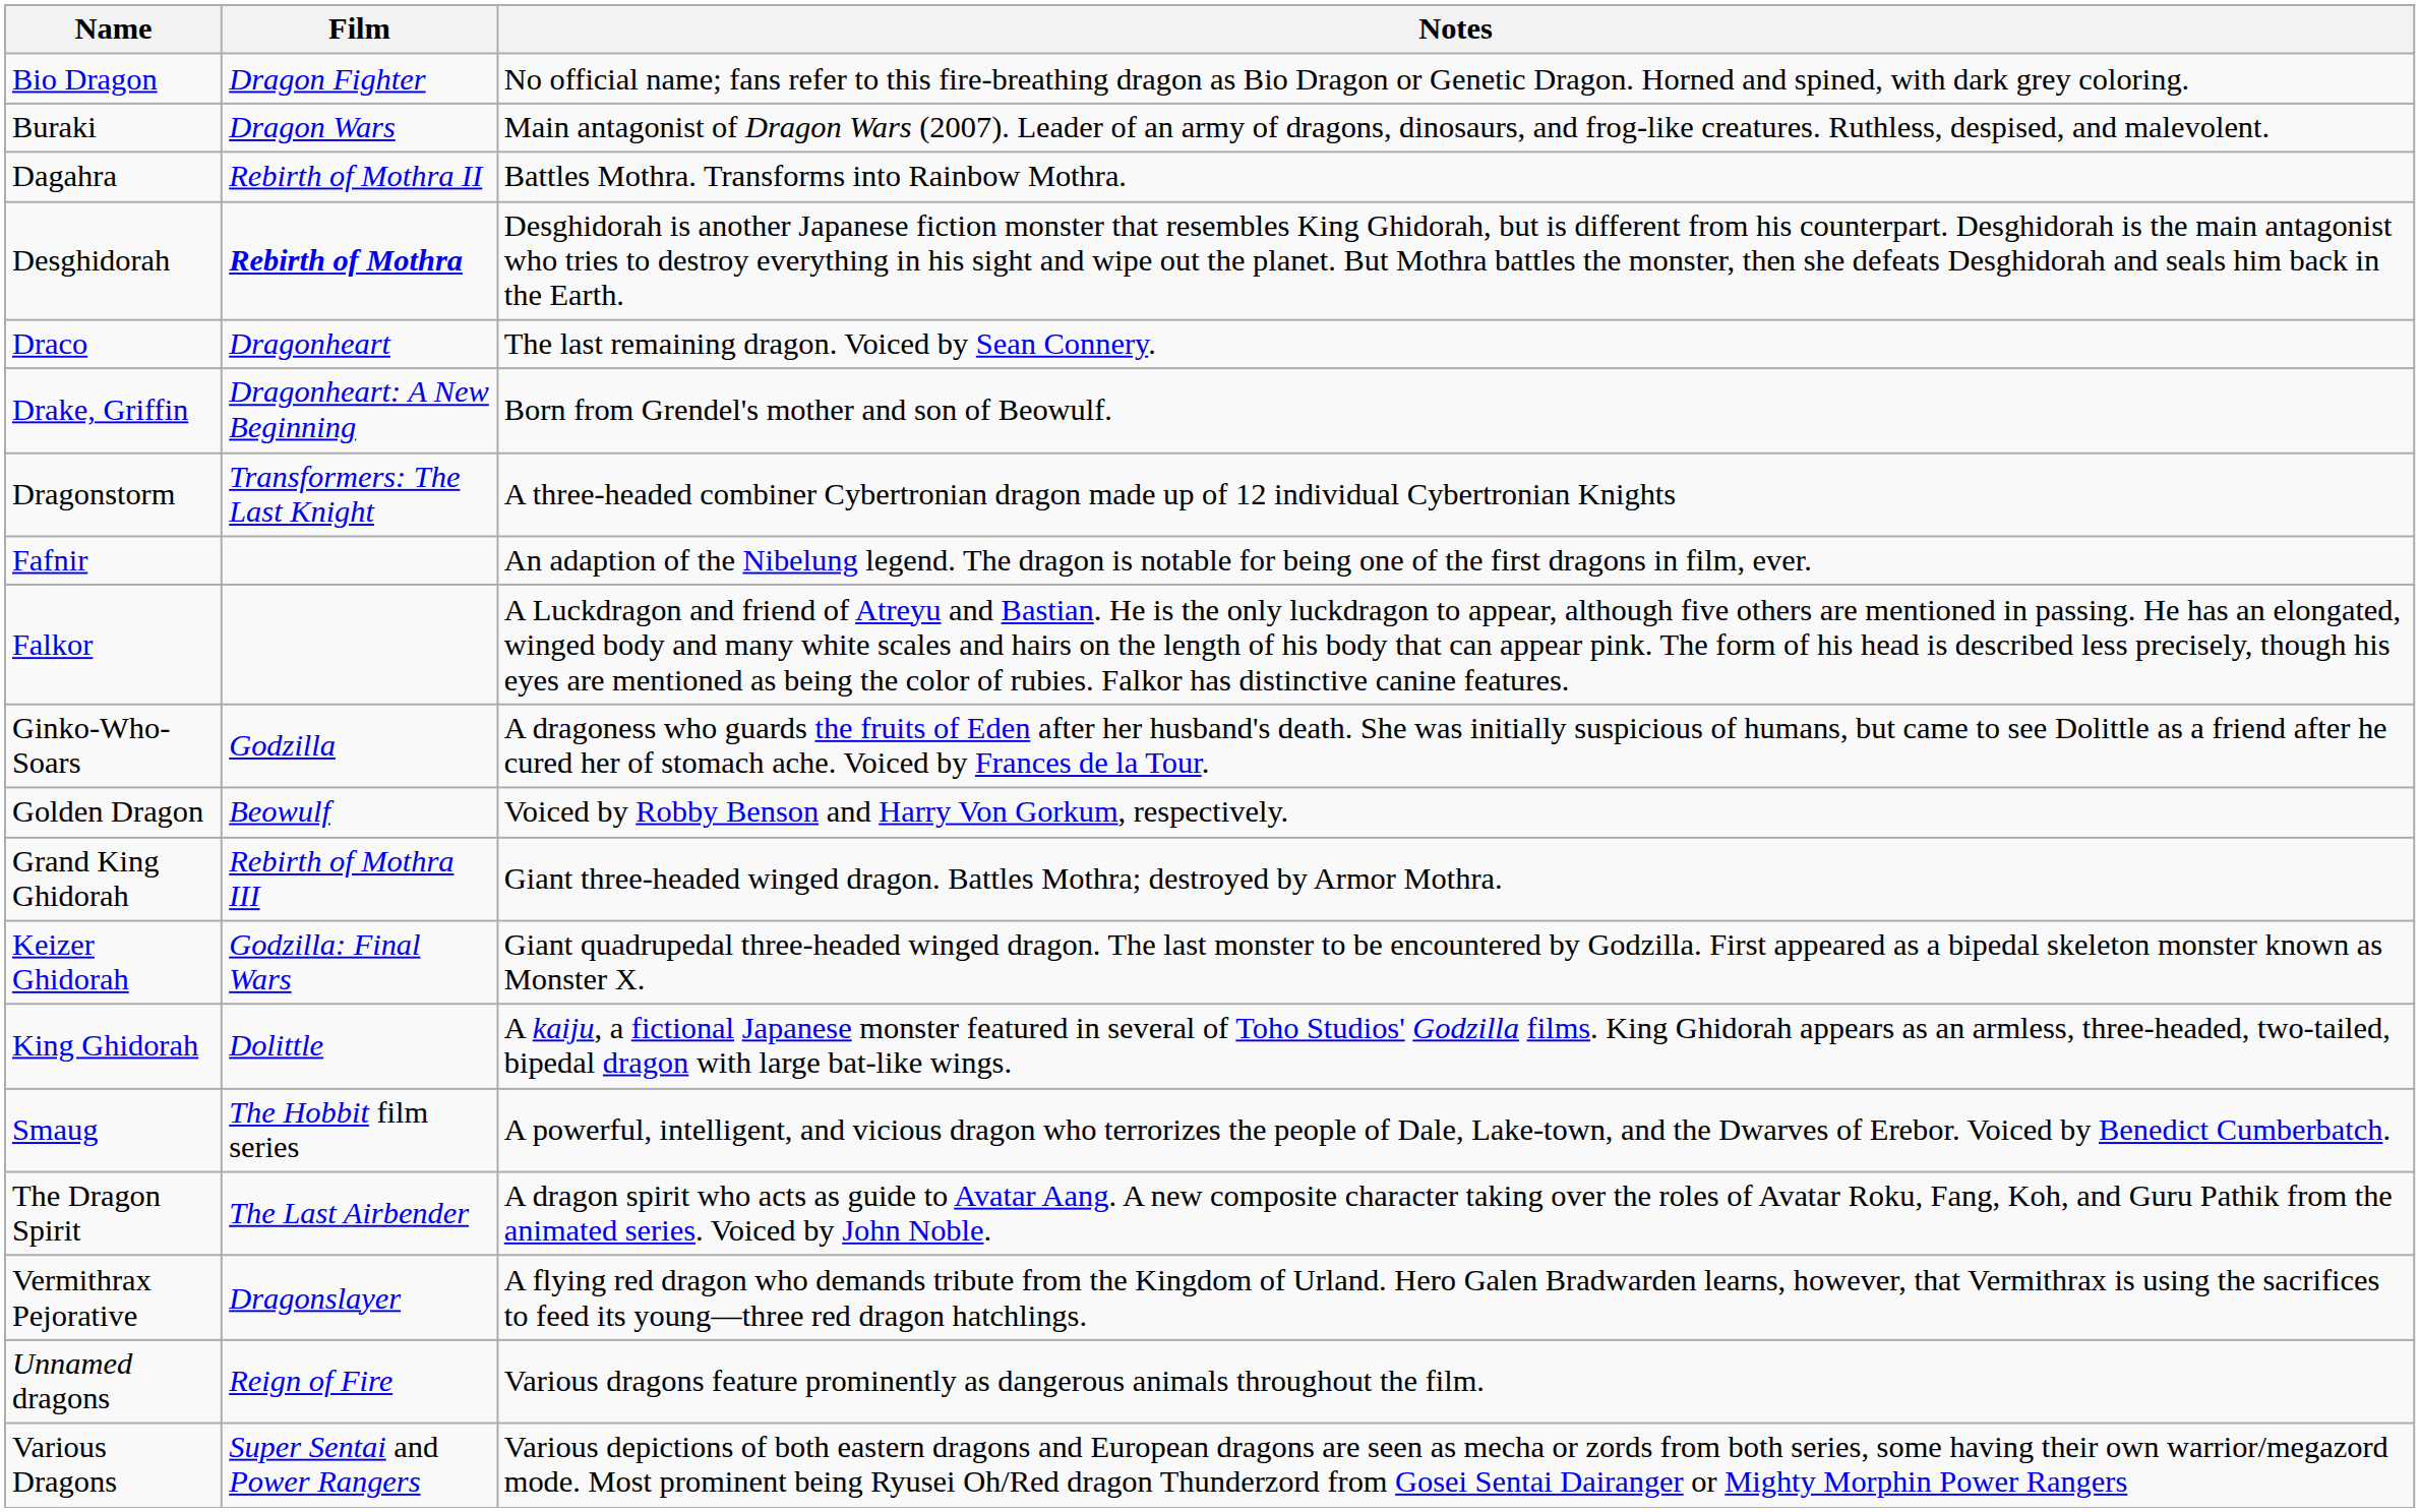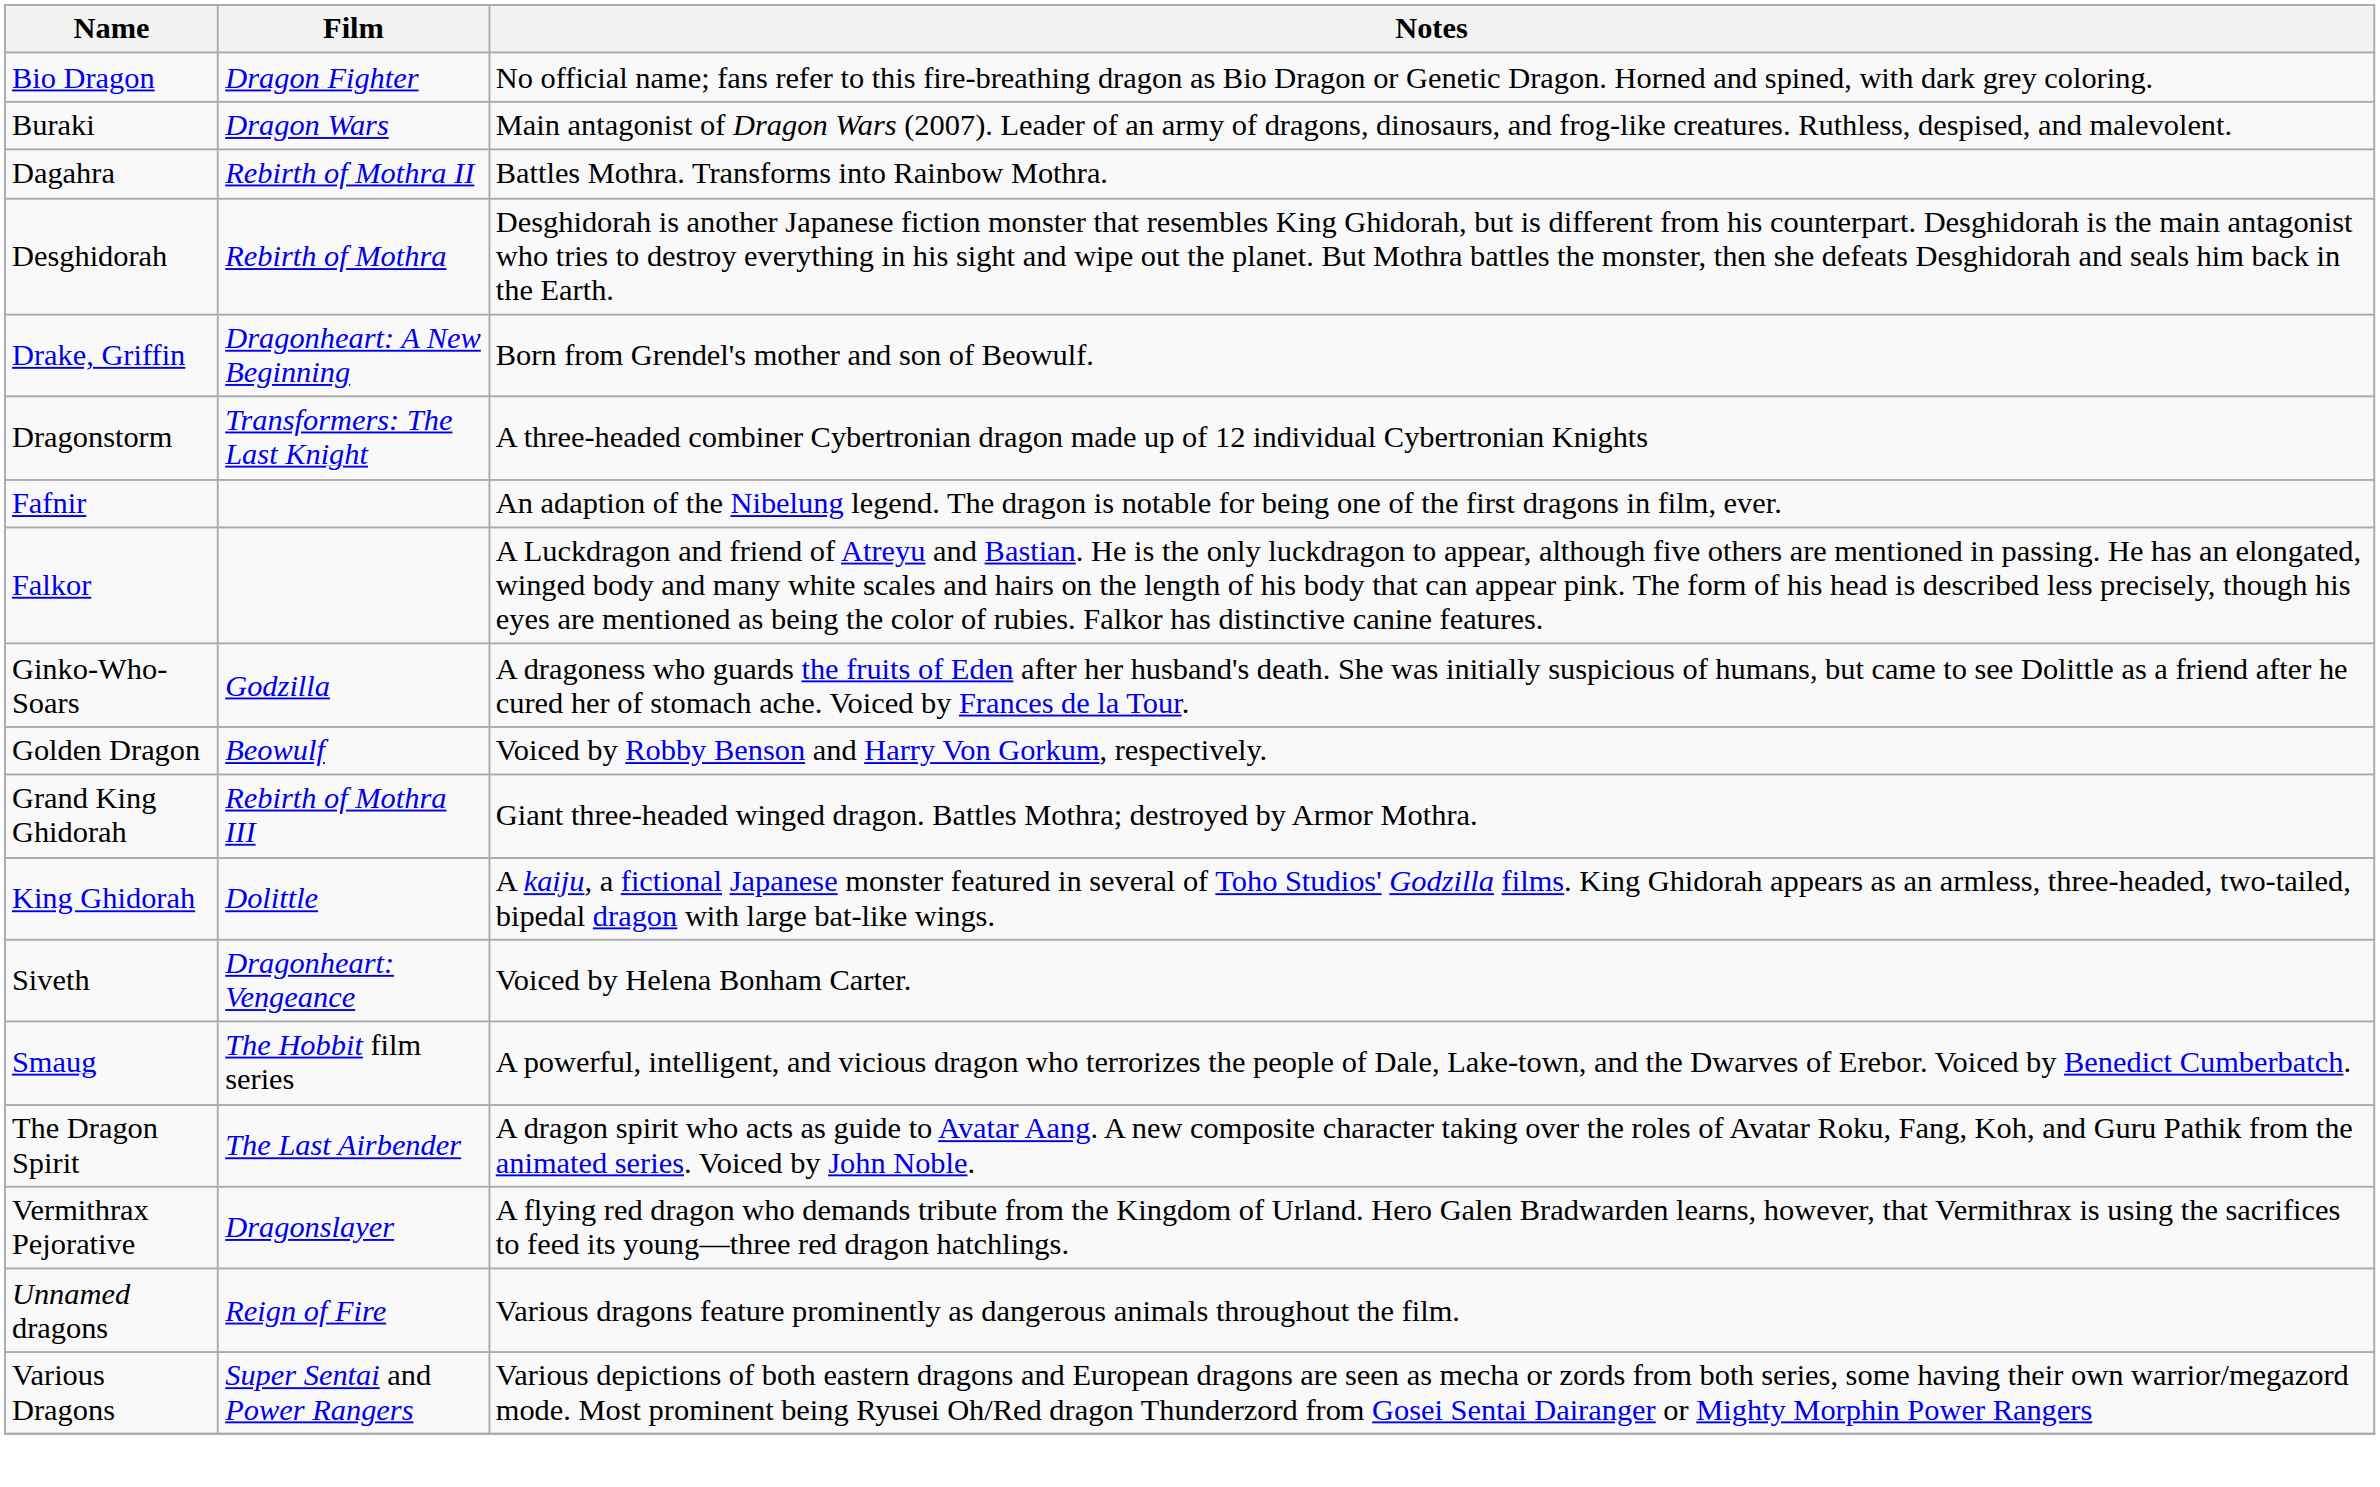Desghidorah | Film: bold -> normal
- row: Draco | Dragonheart | The last remaining dragon. Voiced by Sean Connery.
- row: Keizer Ghidorah | Godzilla: Final Wars | Giant quadrupedal three-headed winged dragon. The last monster to be encountered by Godzilla. First appeared as a bipedal skeleton monster known as Monster X.
+ row: Siveth | Dragonheart: Vengeance | Voiced by Helena Bonham Carter.
